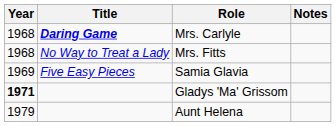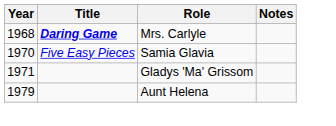- row: 1968 | No Way to Treat a Lady | Mrs. Fitts
Samia Glavia | Year: 1969 -> 1970
Gladys 'Ma' Grissom | Year: bold -> normal
